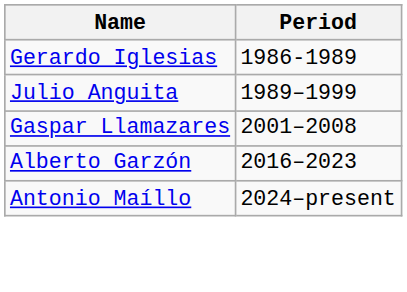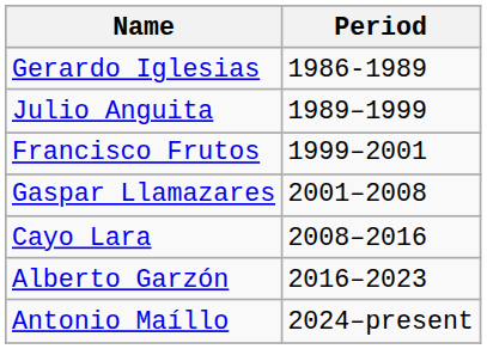+ row: Francisco Frutos | 1999–2001
+ row: Cayo Lara | 2008–2016
